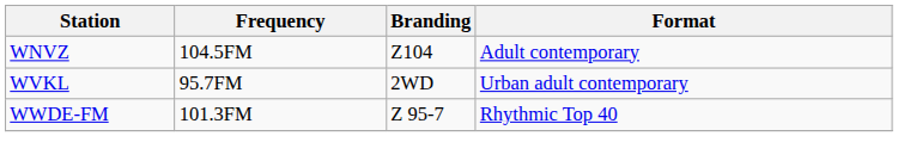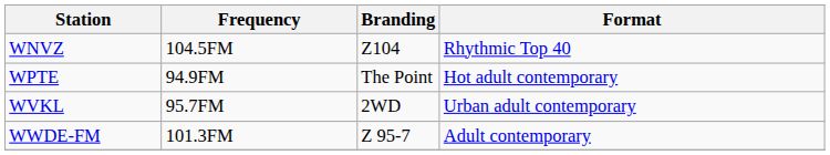WNVZ | Format: Adult contemporary -> Rhythmic Top 40
+ row: WPTE | 94.9FM | The Point | Hot adult contemporary
WWDE-FM | Format: Rhythmic Top 40 -> Adult contemporary
